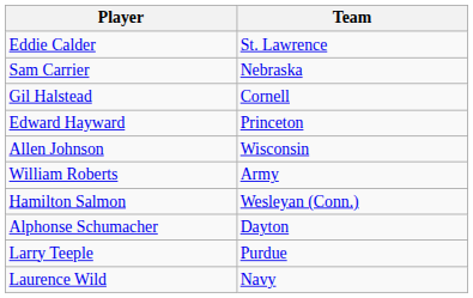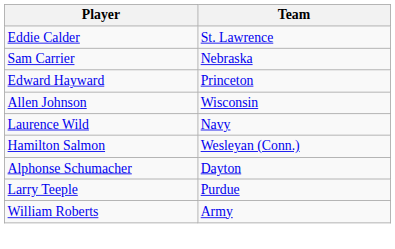- row: Gil Halstead | Cornell
rows swapped: William Roberts <-> Laurence Wild
